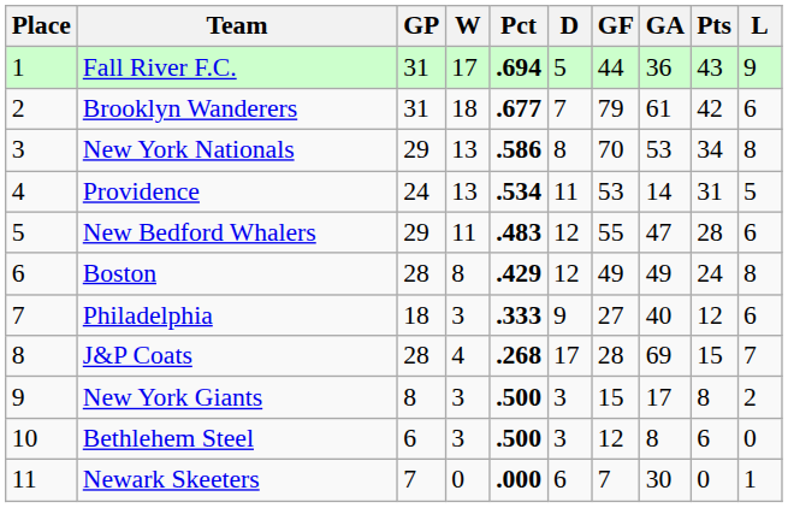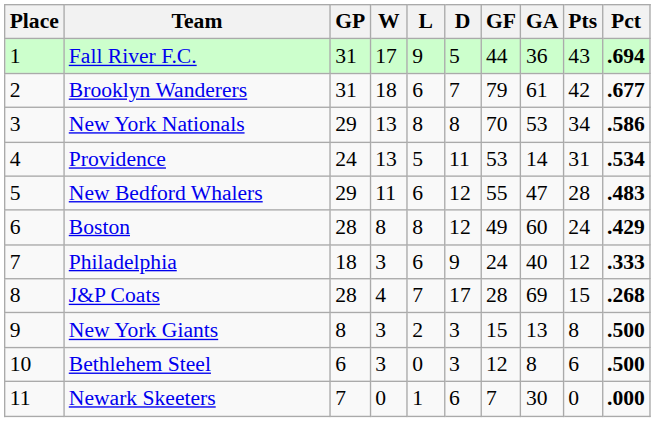columns swapped: L <-> Pct
Boston | GA: 49 -> 60
Philadelphia | GF: 27 -> 24
New York Giants | GA: 17 -> 13
